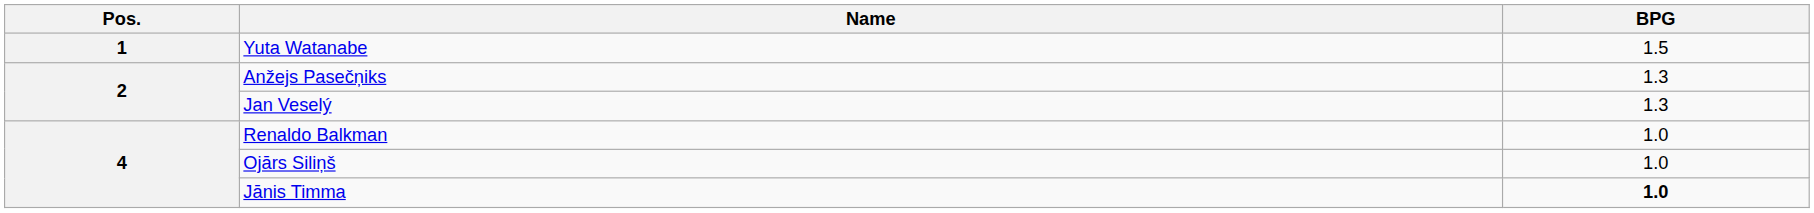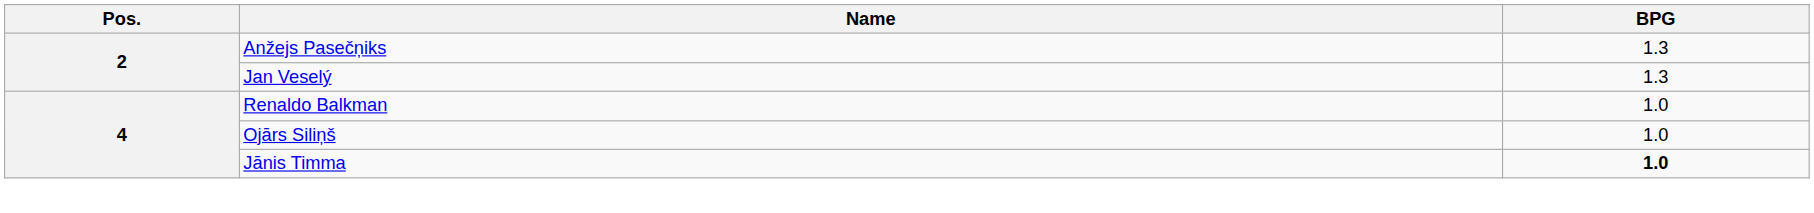- row: 1 | Yuta Watanabe | 1.5
